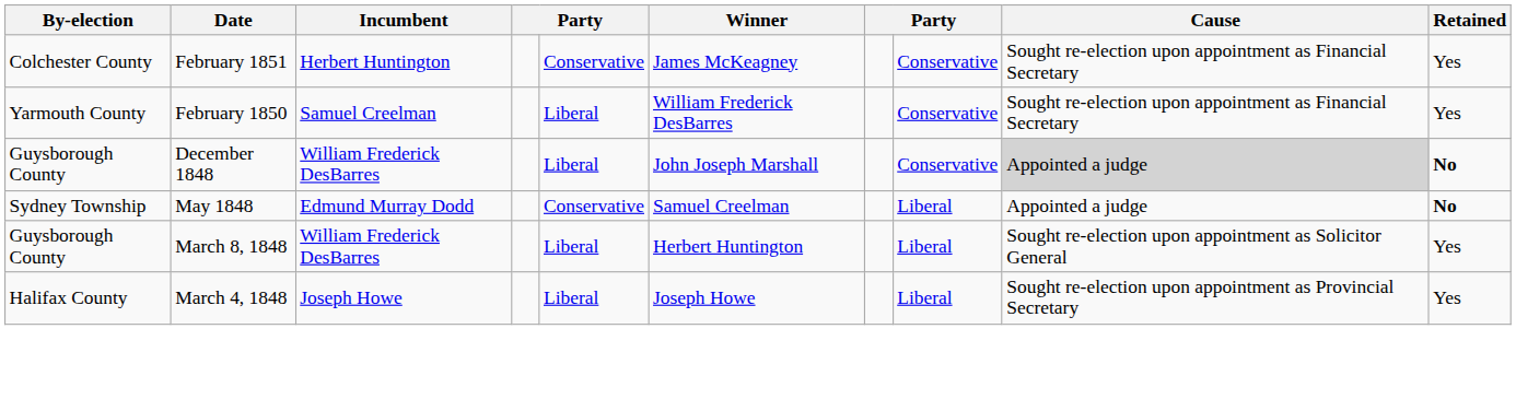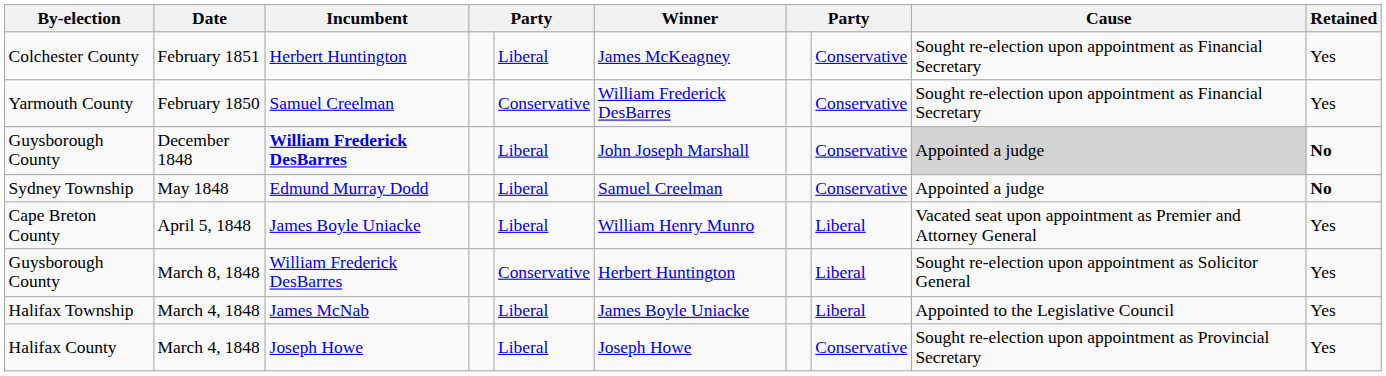Colchester County | column 5: Conservative -> Liberal
Yarmouth County | column 5: Liberal -> Conservative
Guysborough County / December 1848 | Incumbent: normal -> bold
Sydney Township | column 5: Conservative -> Liberal
Sydney Township | column 8: Liberal -> Conservative
+ row: Cape Breton County | April 5, 1848 | James Boyle Uniacke | Liberal | William Henry Munro | Liberal | Vacated seat upon appointment as Premier and Attorney General | Yes
Guysborough County / March 8, 1848 | column 5: Liberal -> Conservative
+ row: Halifax Township | March 4, 1848 | James McNab | Liberal | James Boyle Uniacke | Liberal | Appointed to the Legislative Council | Yes
Halifax County | column 8: Liberal -> Conservative
